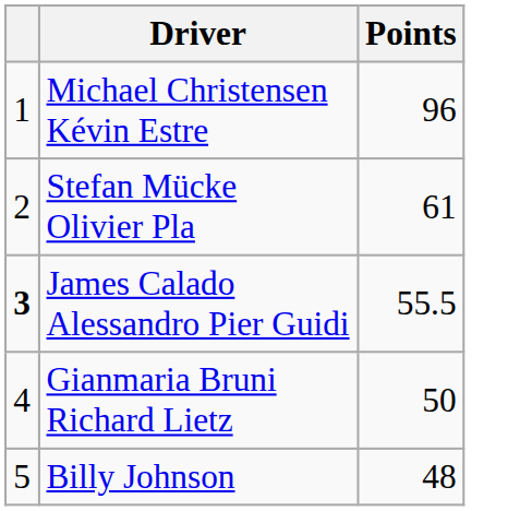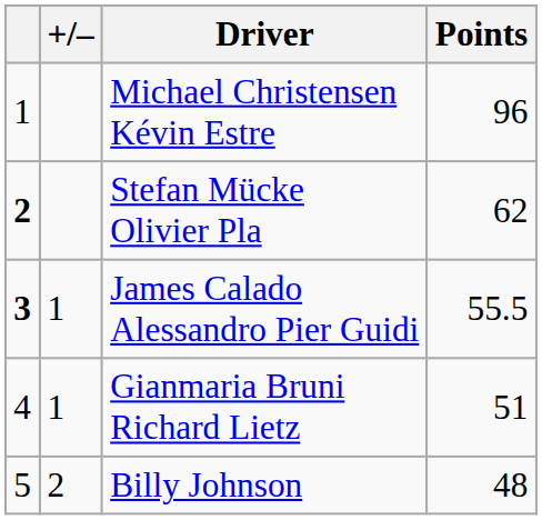+ column: +/– | 1 | 1 | 2
Stefan Mücke Olivier Pla | column 1: normal -> bold
Stefan Mücke Olivier Pla | Points: 61 -> 62
Gianmaria Bruni Richard Lietz | Points: 50 -> 51
